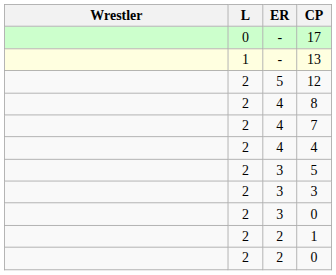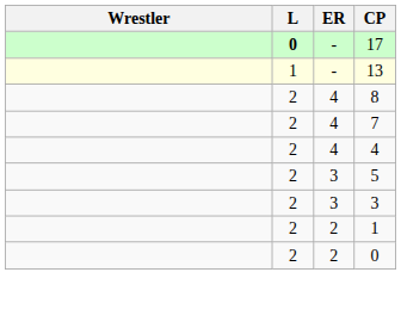17 | L: normal -> bold
- row: 2 | 5 | 12
- row: 2 | 3 | 0
